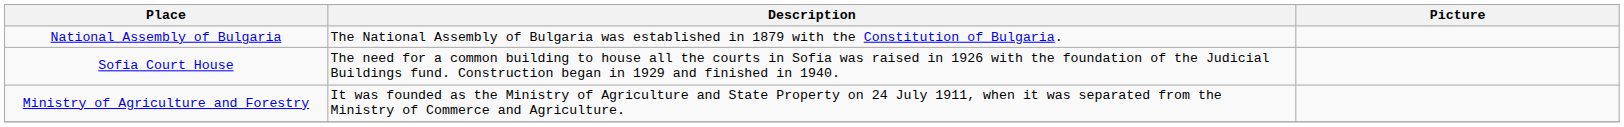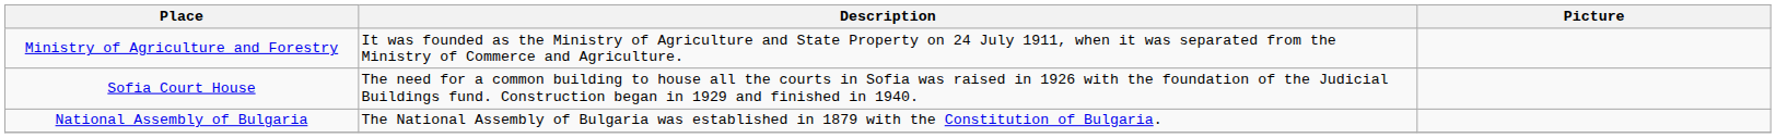rows swapped: National Assembly of Bulgaria <-> Ministry of Agriculture and Forestry
